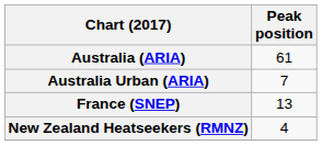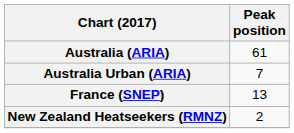New Zealand Heatseekers (RMNZ) | Peak position: 4 -> 2
